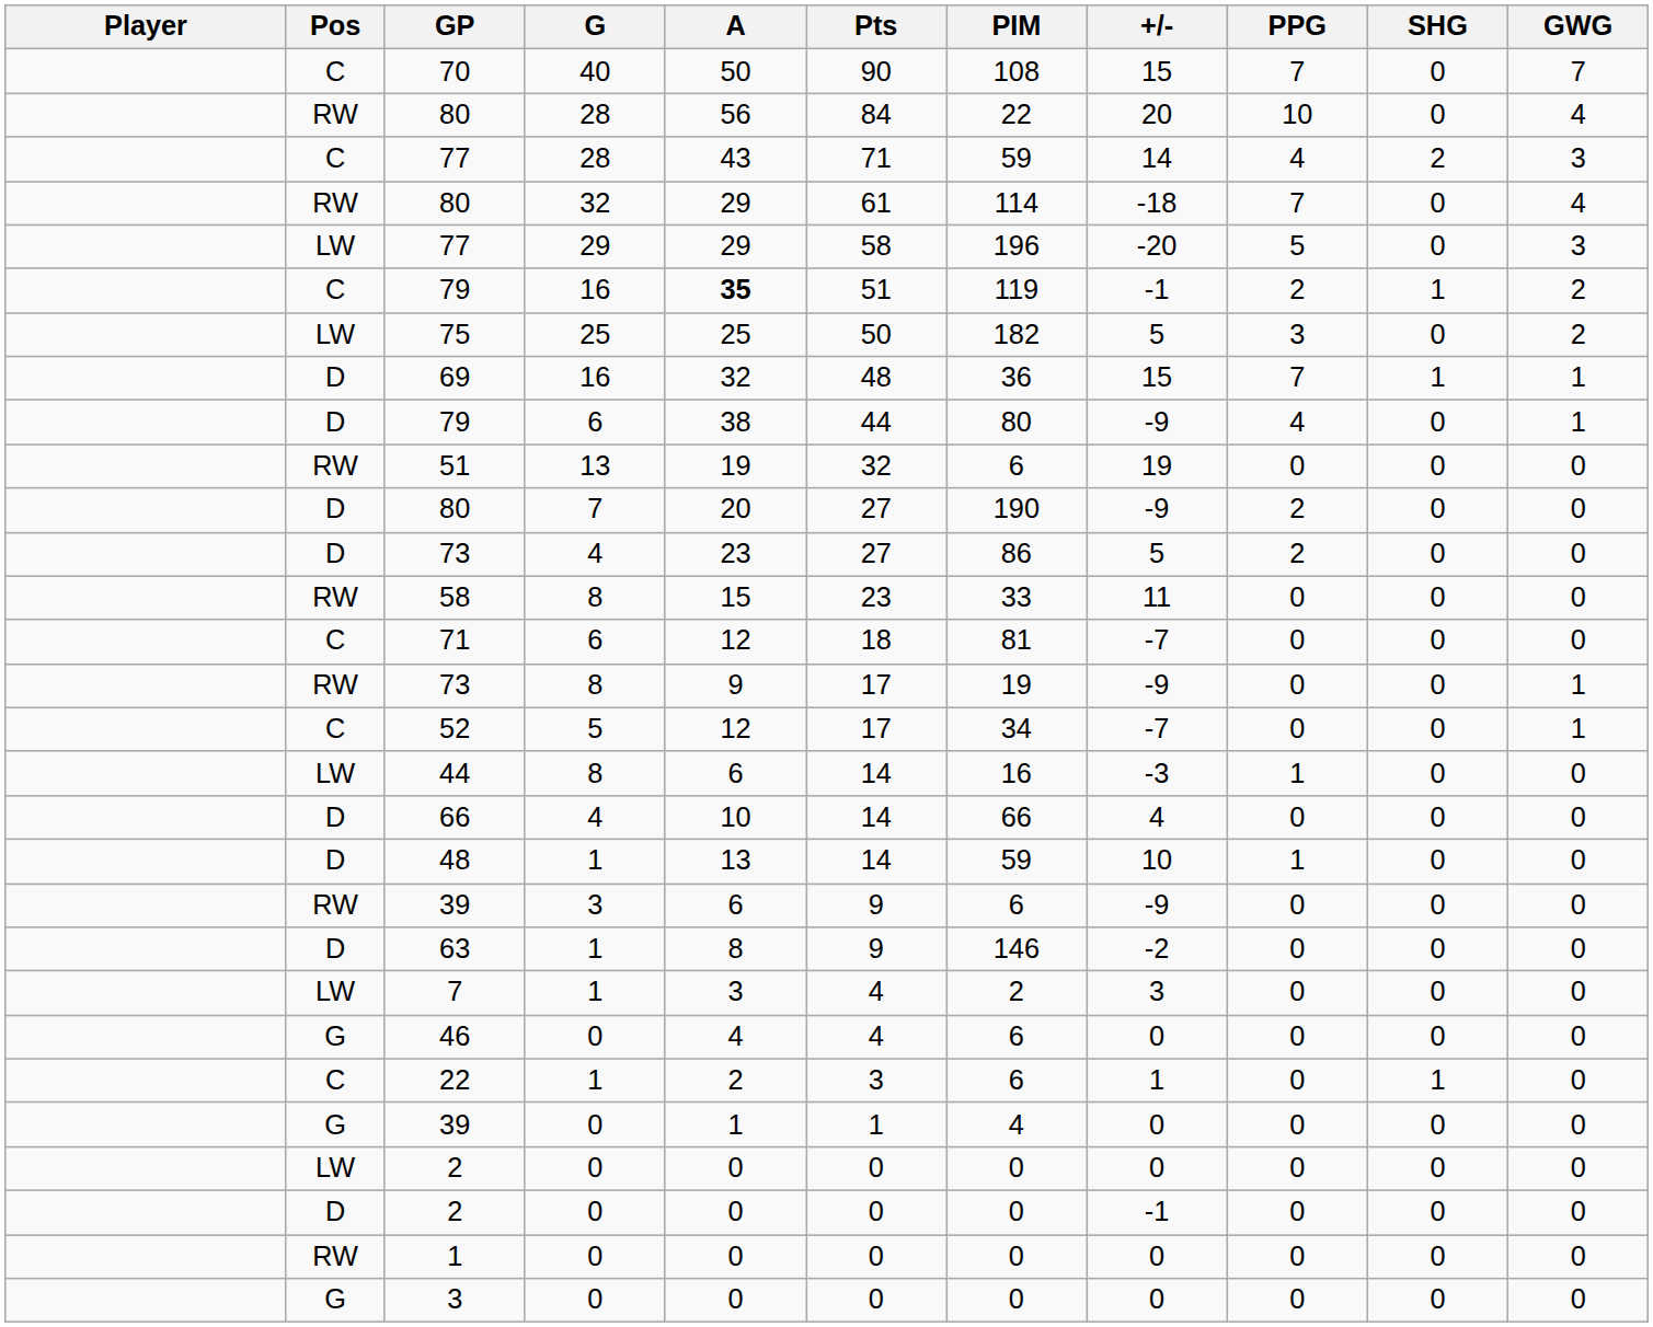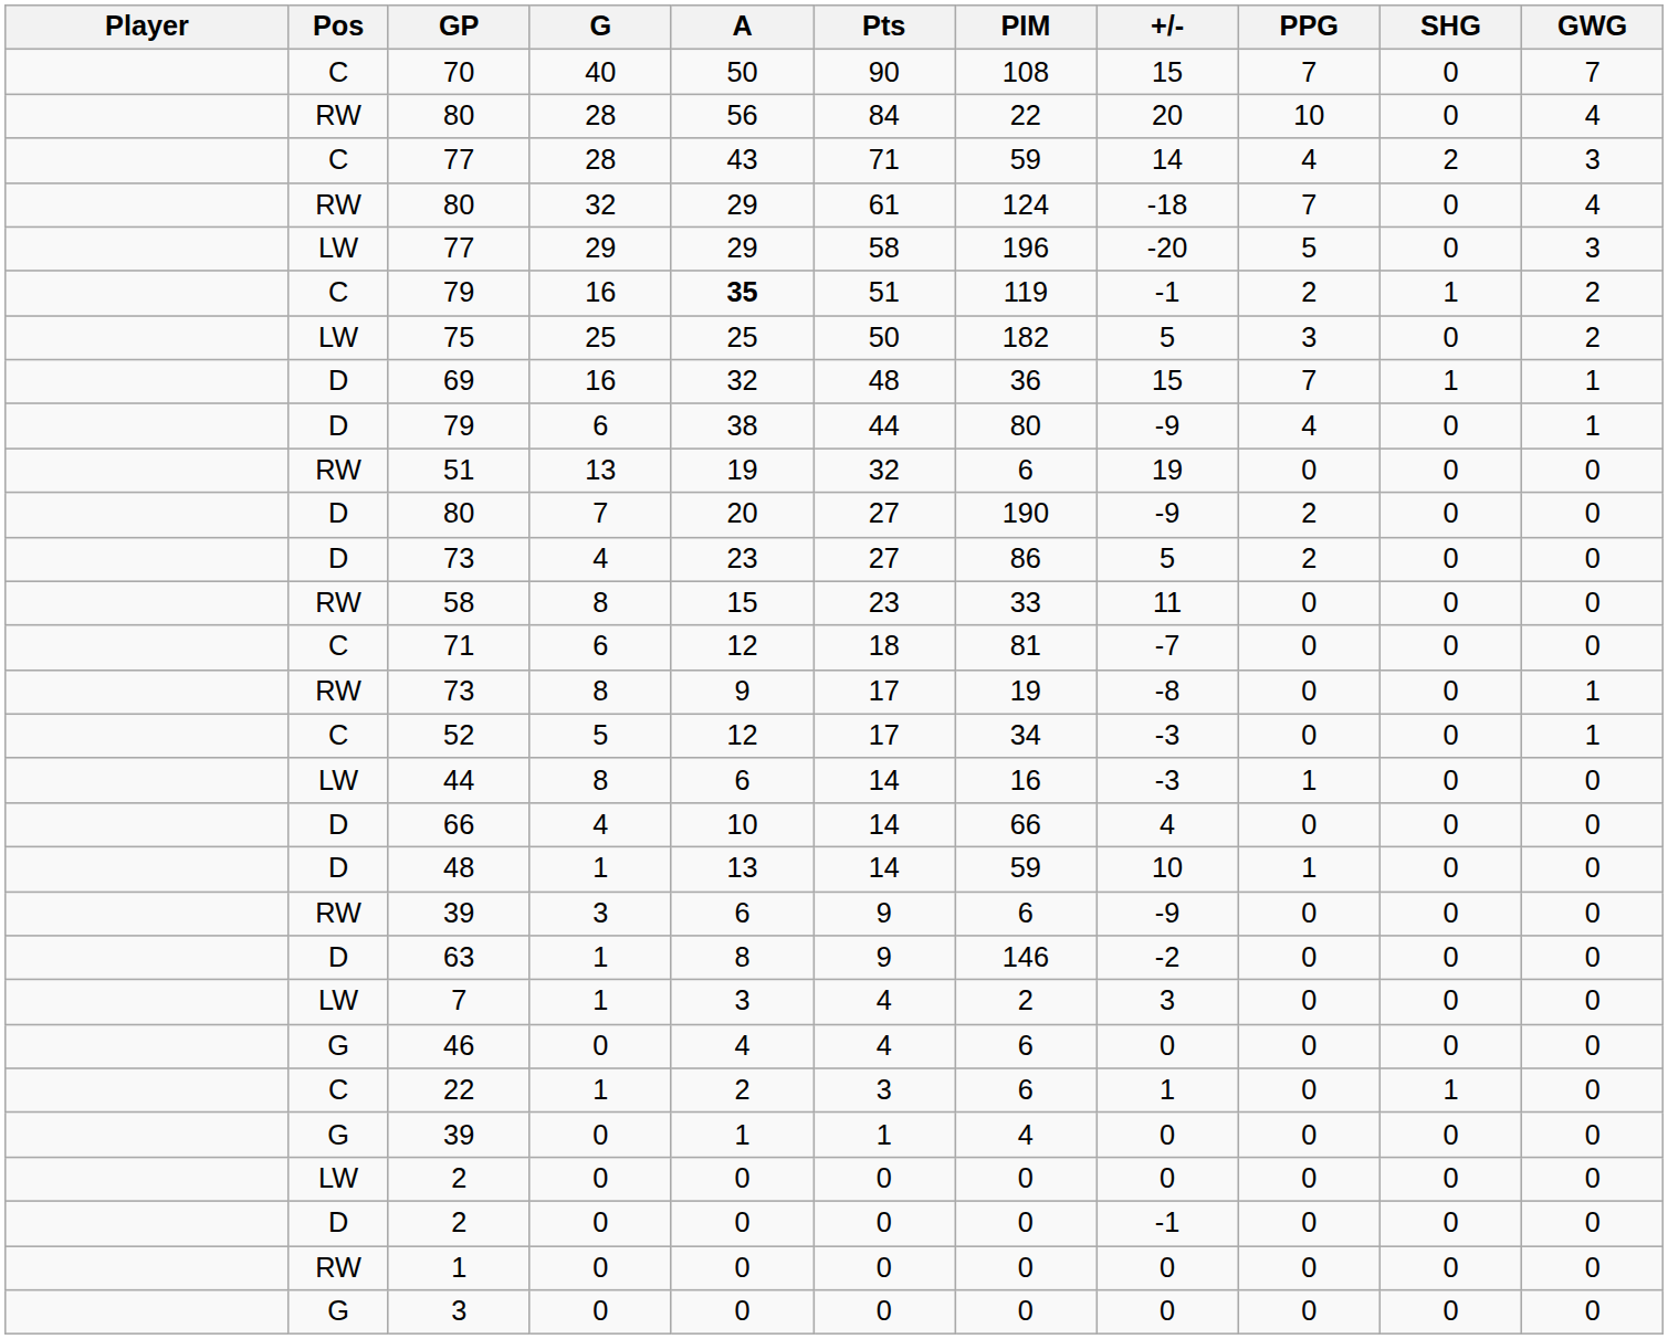80 / 32 | PIM: 114 -> 124
73 / 8 | +/-: -9 -> -8
52 | +/-: -7 -> -3
